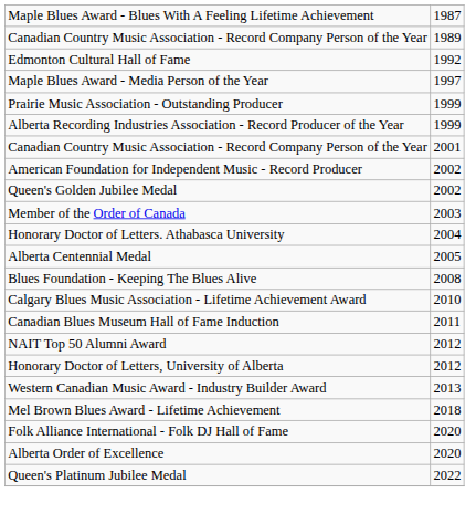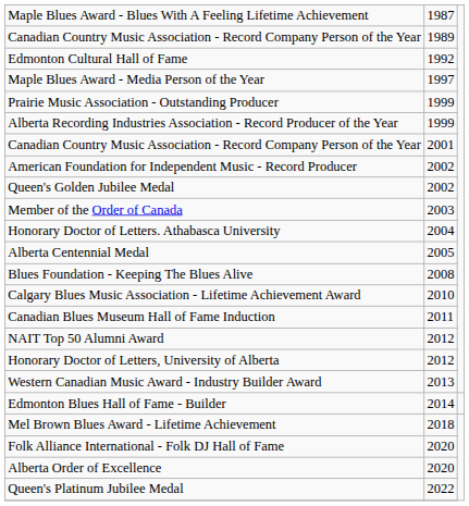+ row: Edmonton Blues Hall of Fame - Builder | 2014
